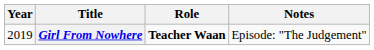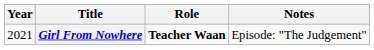Girl From Nowhere | Year: 2019 -> 2021
